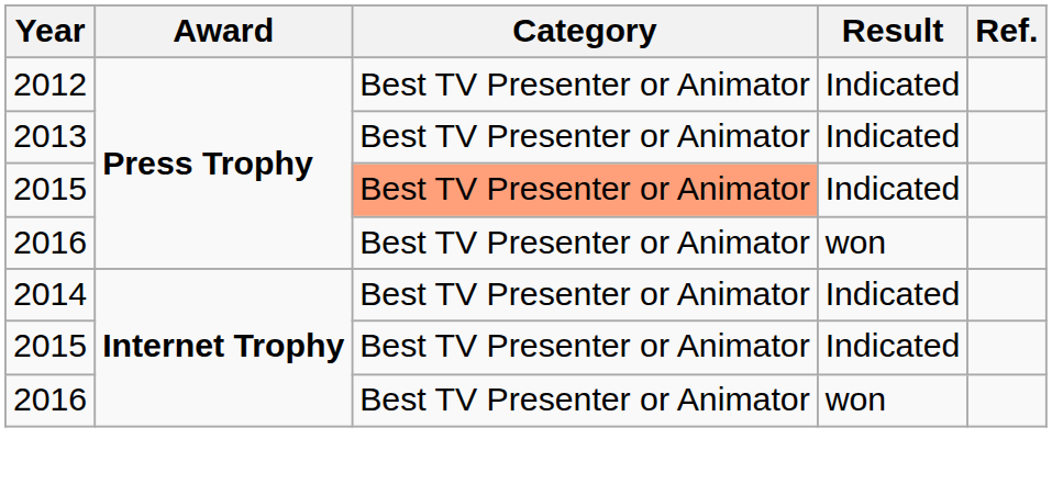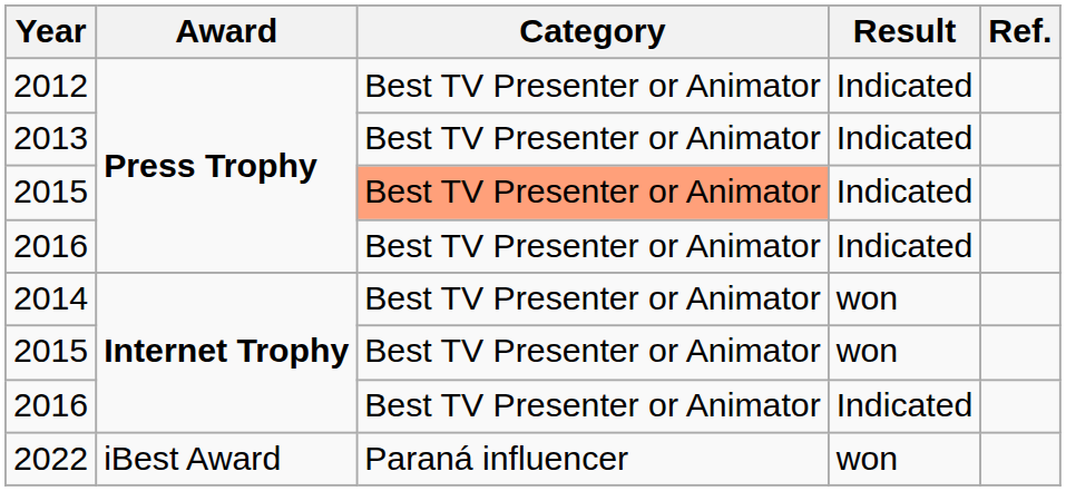2016 / Press Trophy | Result: won -> Indicated
2014 | Result: Indicated -> won
2015 / Internet Trophy | Result: Indicated -> won
2016 / Internet Trophy | Result: won -> Indicated
+ row: 2022 | iBest Award | Paraná influencer | won
